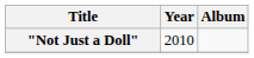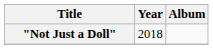"Not Just a Doll" | Year: 2010 -> 2018
